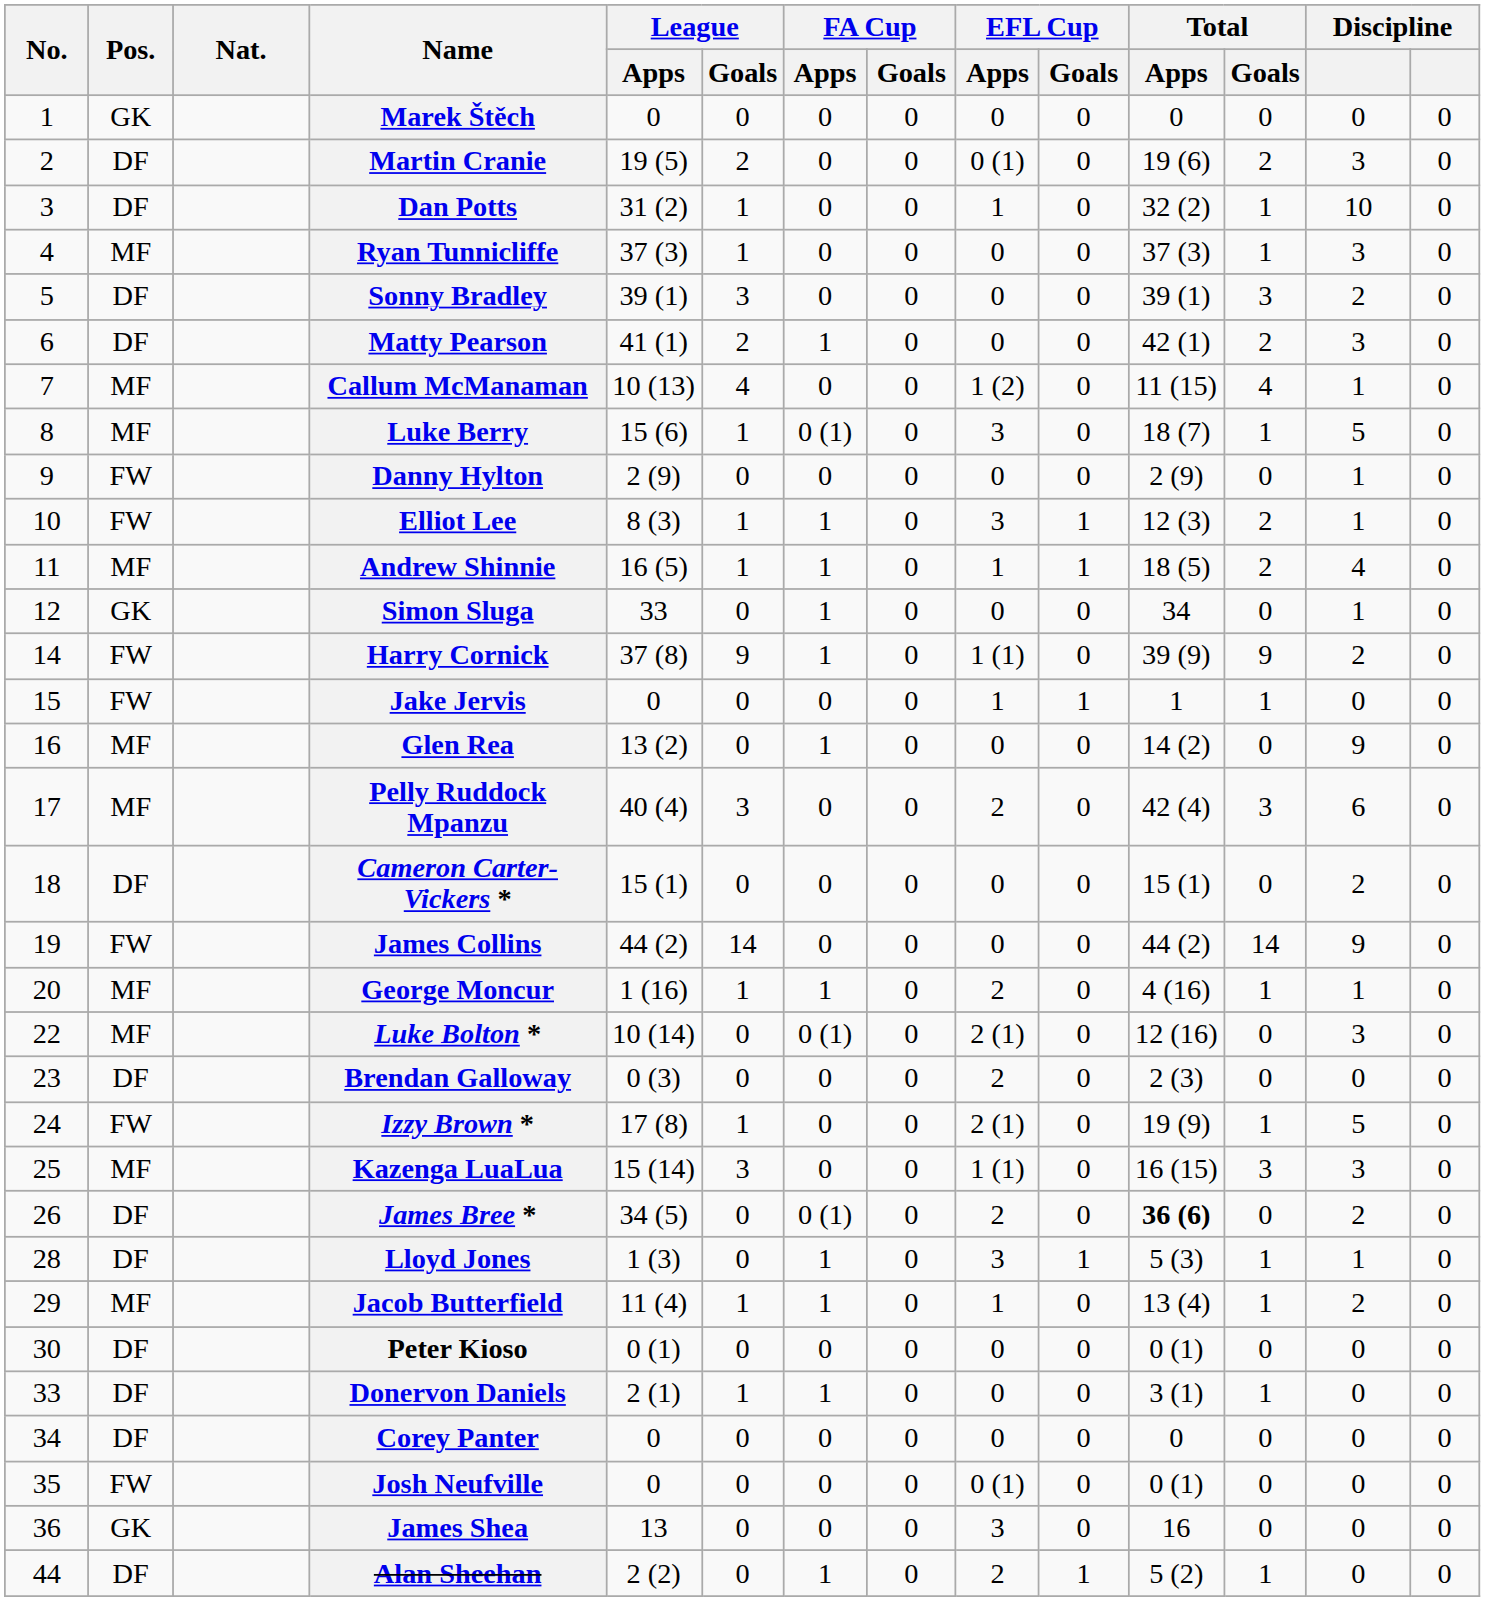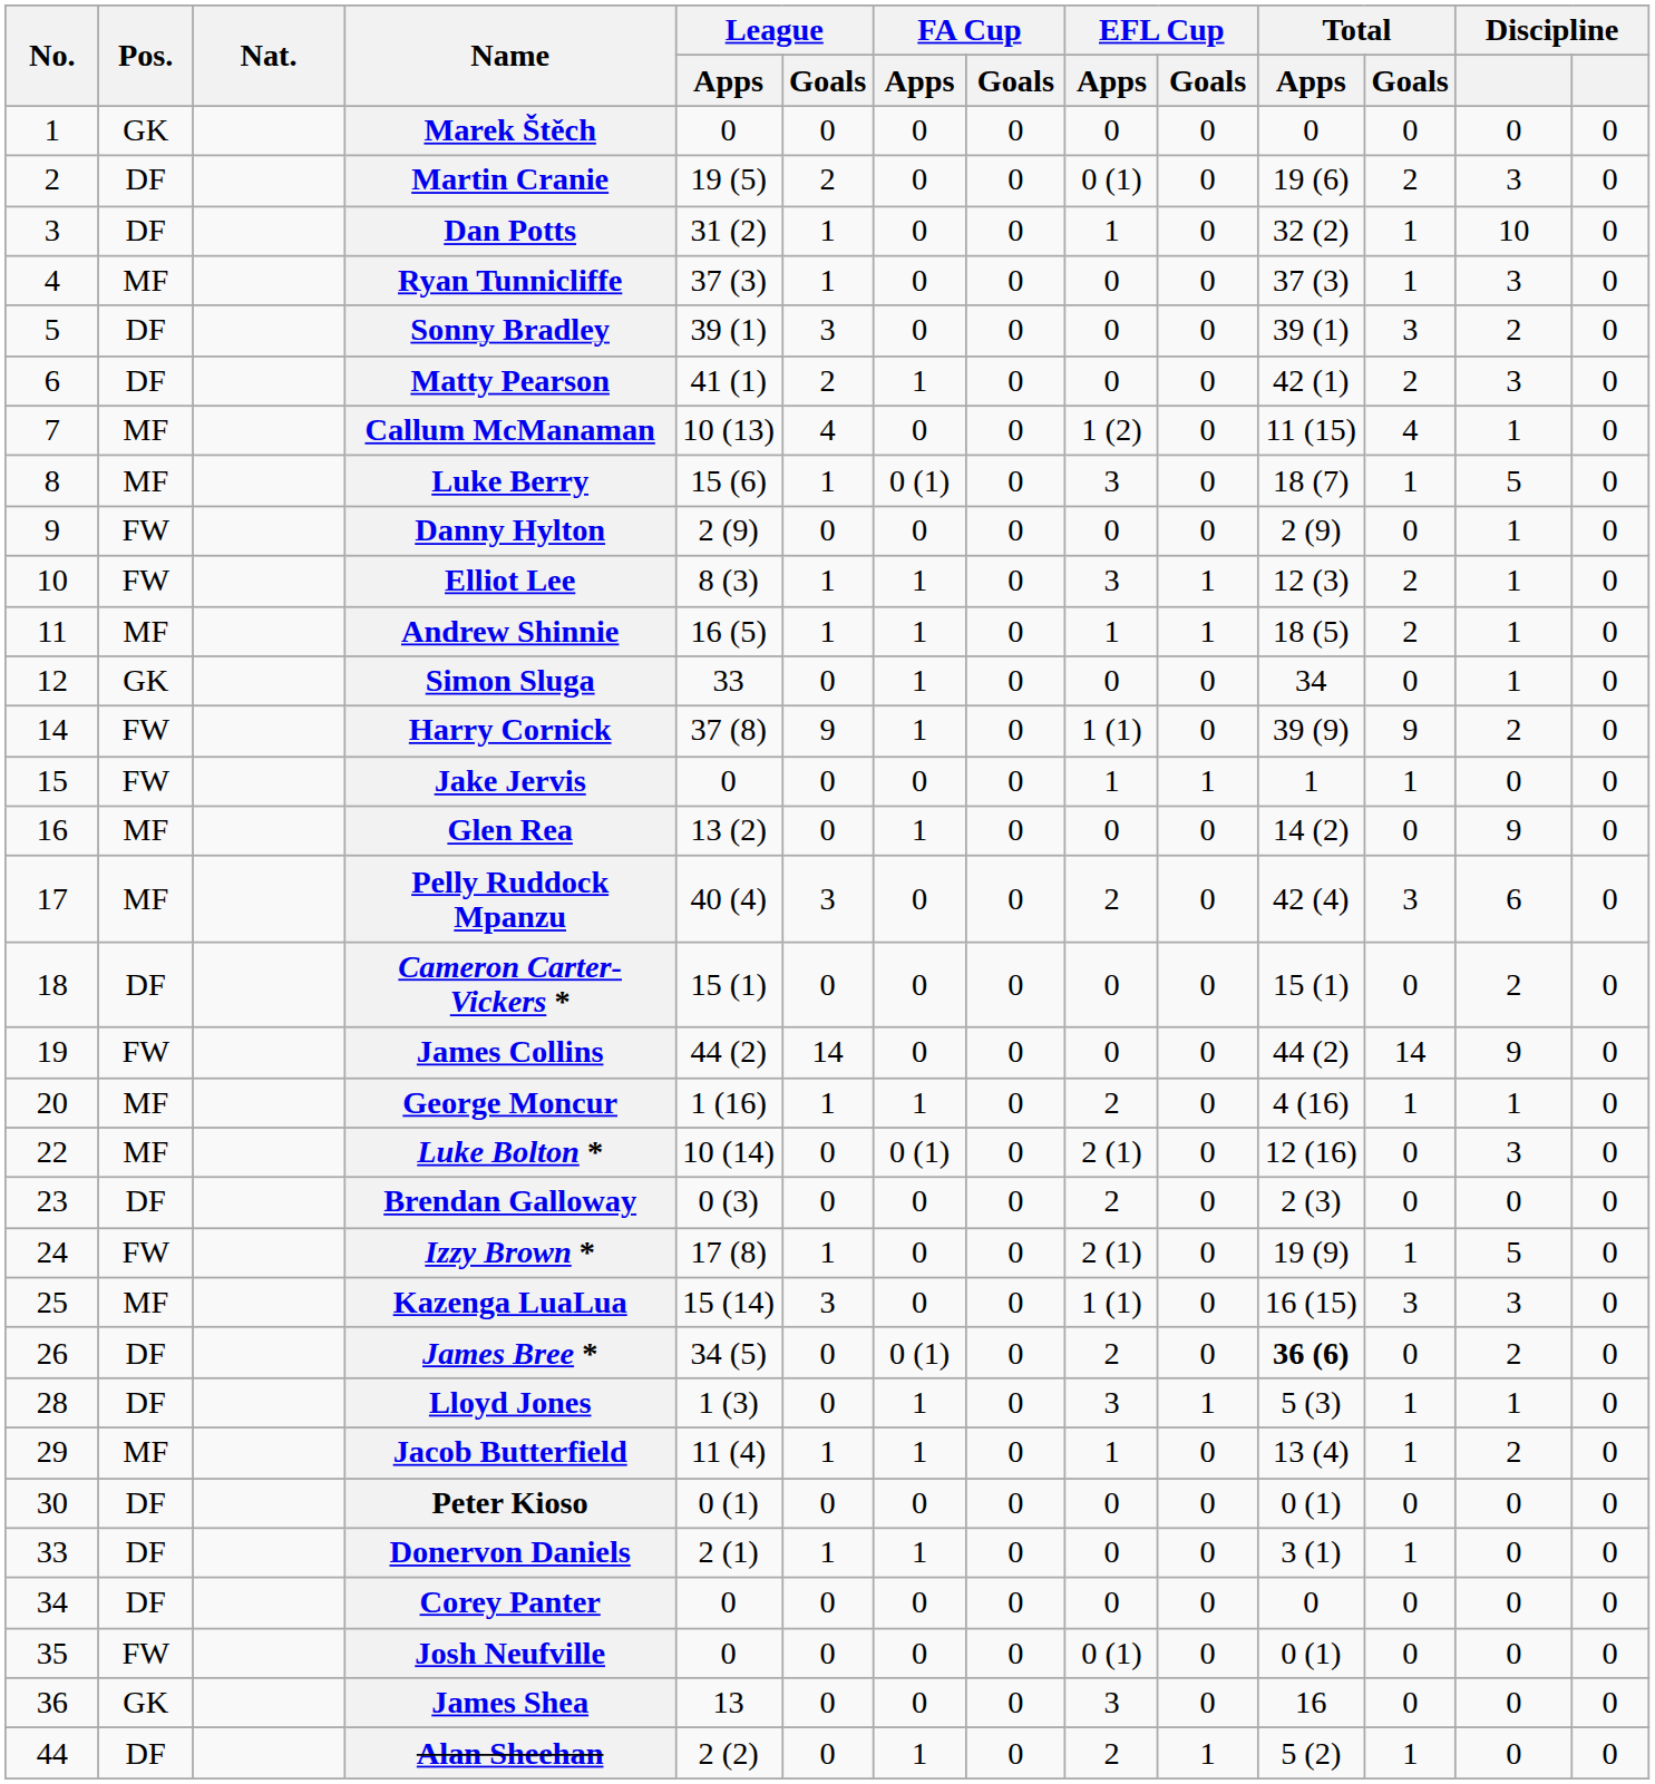Andrew Shinnie | column 13: 4 -> 1
